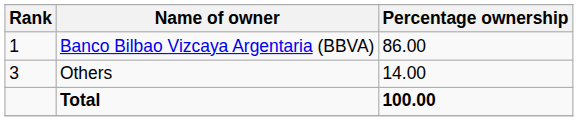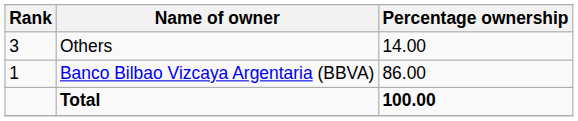rows swapped: Banco Bilbao Vizcaya Argentaria (BBVA) <-> Others
